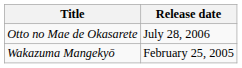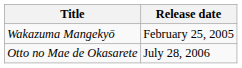rows swapped: Wakazuma Mangekyō <-> Otto no Mae de Okasarete
